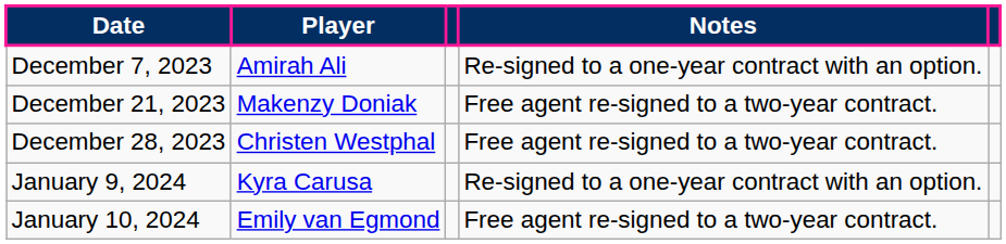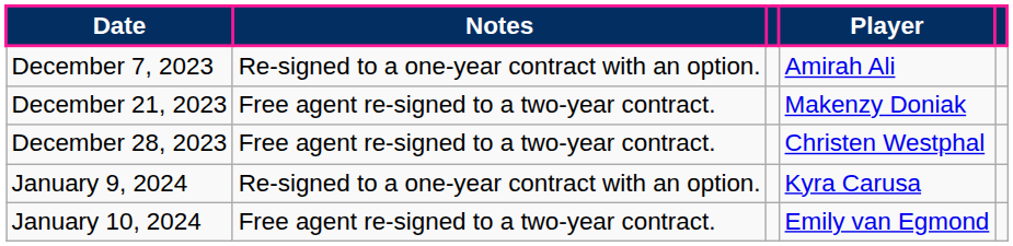columns swapped: Player <-> Notes
